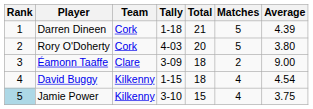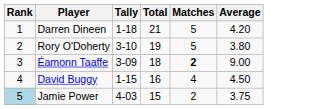- column: Team | Cork | Cork | Clare | Kilkenny | Kilkenny
Darren Dineen | Average: 4.39 -> 4.20
Rory O'Doherty | Tally: 4-03 -> 3-10
Rory O'Doherty | Total: 20 -> 19
Éamonn Taaffe | Matches: normal -> bold
David Buggy | Total: 18 -> 16
David Buggy | Average: 4.54 -> 4.50
Jamie Power | Tally: 3-10 -> 4-03
Jamie Power | Matches: 4 -> 2
